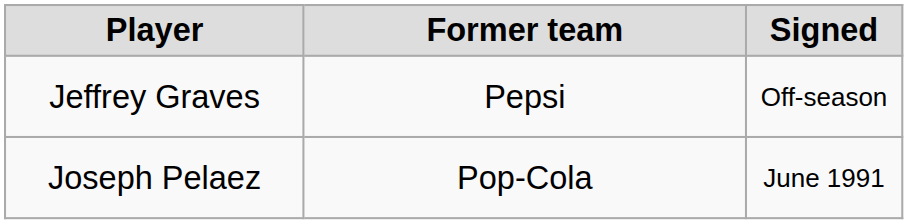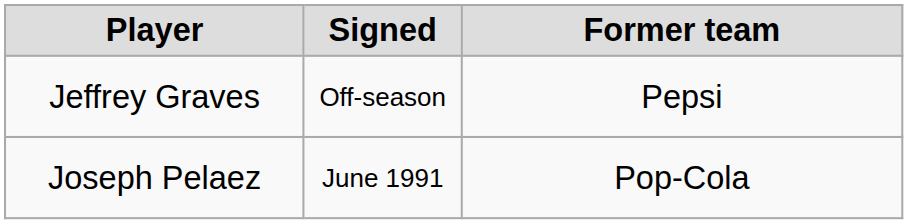columns swapped: Signed <-> Former team
